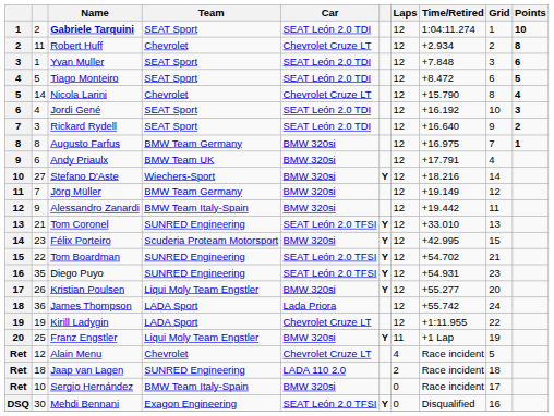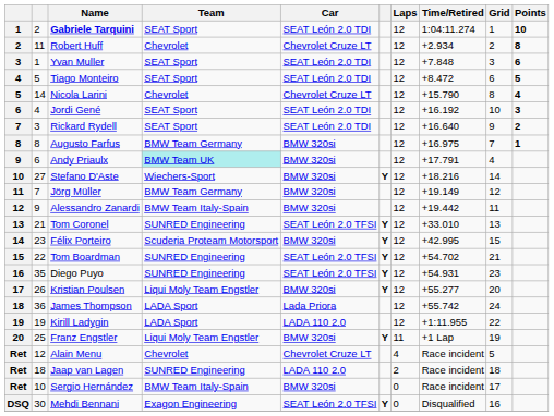Andy Priaulx | Team: no background -> paleturquoise background
Kirill Ladygin | Car: Chevrolet Cruze LT -> LADA 110 2.0
